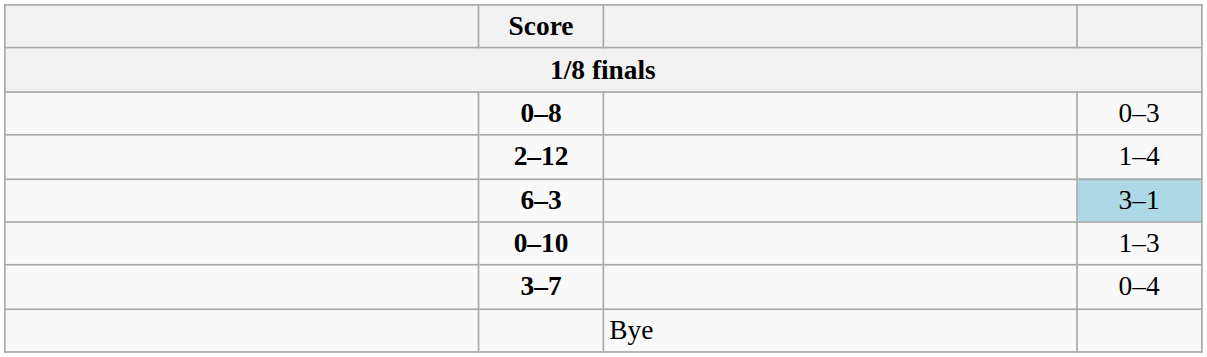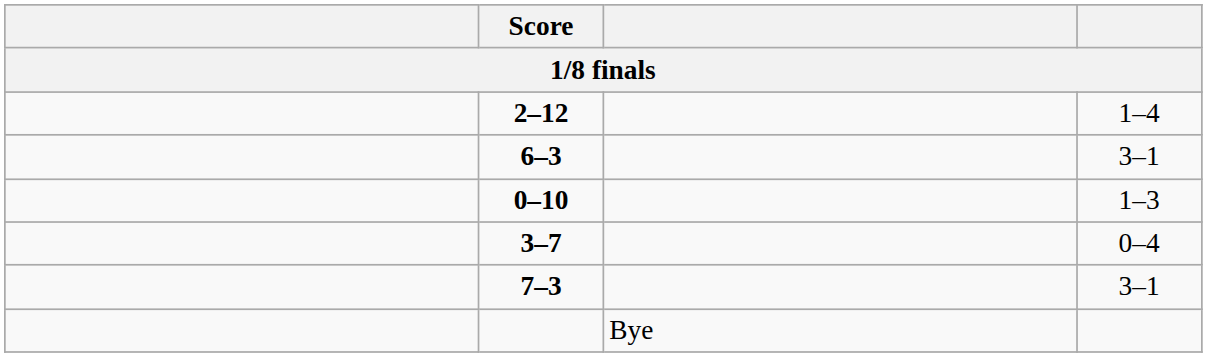- row: 0–8 | 0–3
6–3 | column 4: lightblue background -> no background
+ row: 7–3 | 3–1
